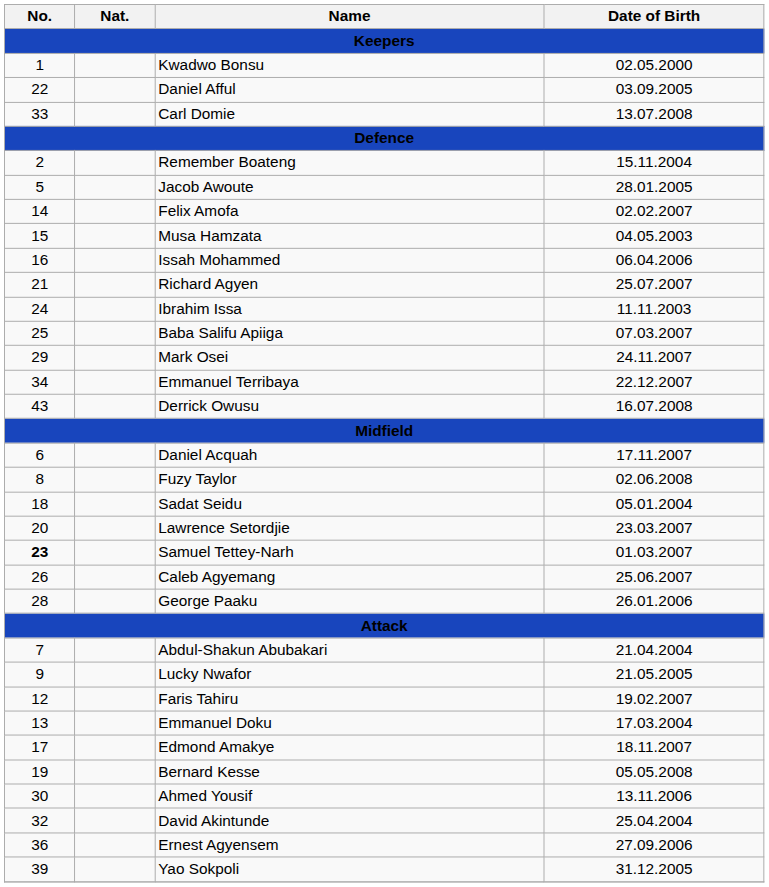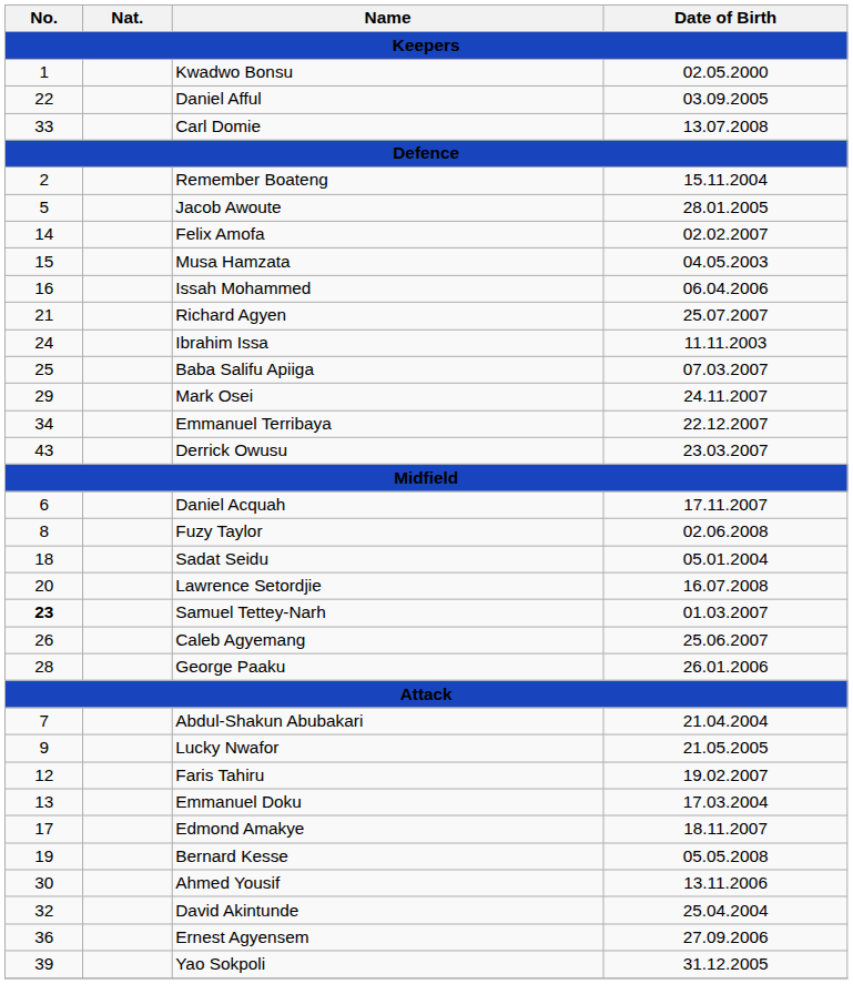Derrick Owusu | Date of Birth: 16.07.2008 -> 23.03.2007
Lawrence Setordjie | Date of Birth: 23.03.2007 -> 16.07.2008
